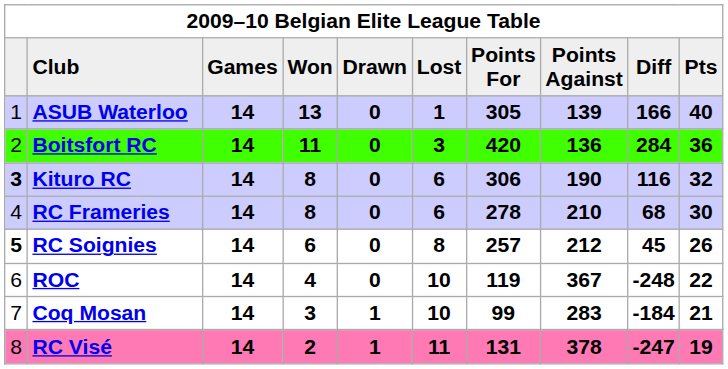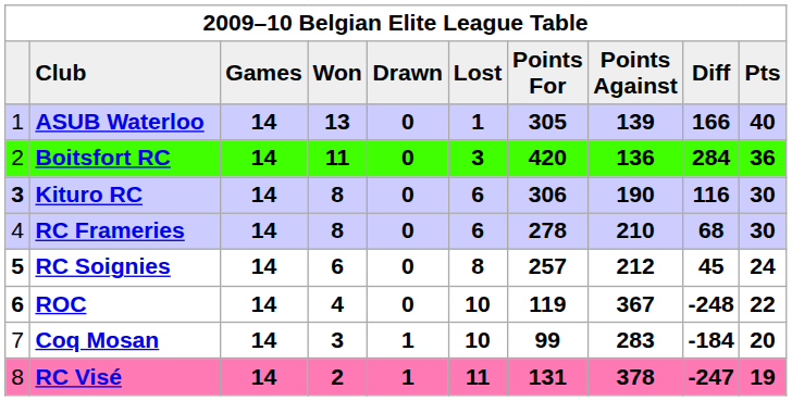Kituro RC | Pts: 32 -> 30
RC Soignies | Pts: 26 -> 24
ROC | column 1: normal -> bold
Coq Mosan | Pts: 21 -> 20
